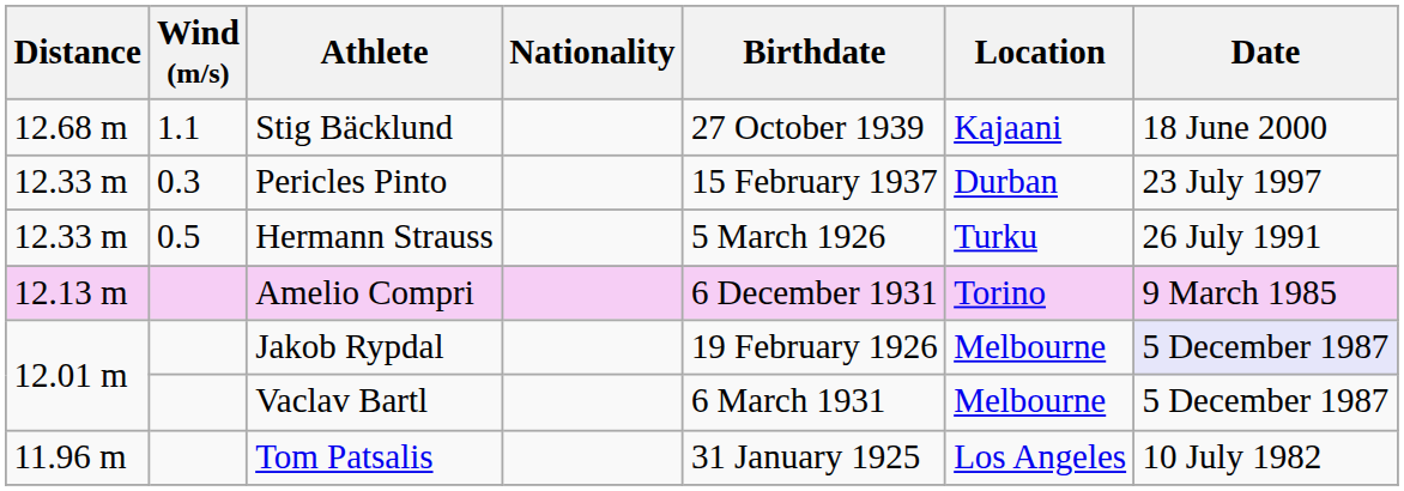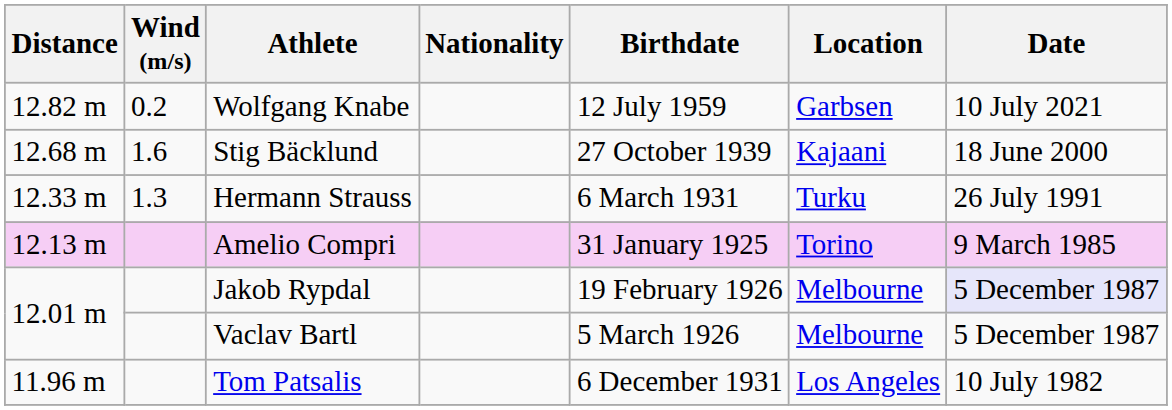+ row: 12.82 m | 0.2 | Wolfgang Knabe | 12 July 1959 | Garbsen | 10 July 2021
Stig Bäcklund | Wind (m/s): 1.1 -> 1.6
- row: 12.33 m | 0.3 | Pericles Pinto | 15 February 1937 | Durban | 23 July 1997
Hermann Strauss | Wind (m/s): 0.5 -> 1.3
Hermann Strauss | Birthdate: 5 March 1926 -> 6 March 1931
Amelio Compri | Birthdate: 6 December 1931 -> 31 January 1925
Vaclav Bartl | Birthdate: 6 March 1931 -> 5 March 1926
Tom Patsalis | Birthdate: 31 January 1925 -> 6 December 1931
